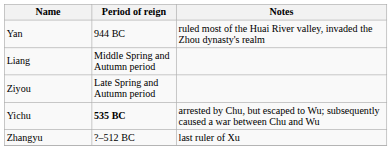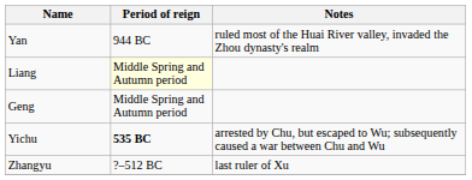Liang | Period of reign: no background -> lightyellow background
+ row: Geng | Middle Spring and Autumn period
- row: Ziyou | Late Spring and Autumn period
